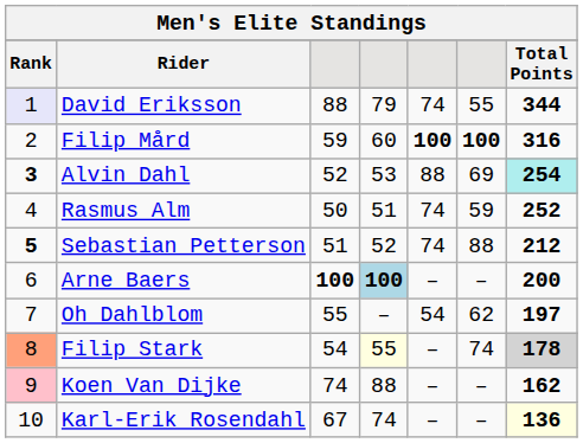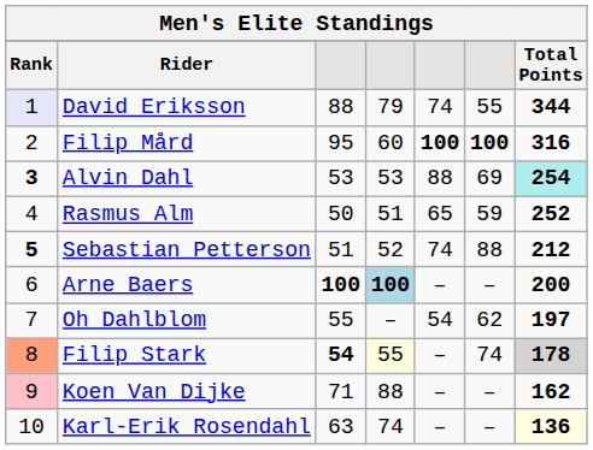Filip Mård | column 3: 59 -> 95
Alvin Dahl | column 3: 52 -> 53
Rasmus Alm | column 5: 74 -> 65
Filip Stark | column 3: normal -> bold
Koen Van Dijke | column 3: 74 -> 71
Karl-Erik Rosendahl | column 3: 67 -> 63
